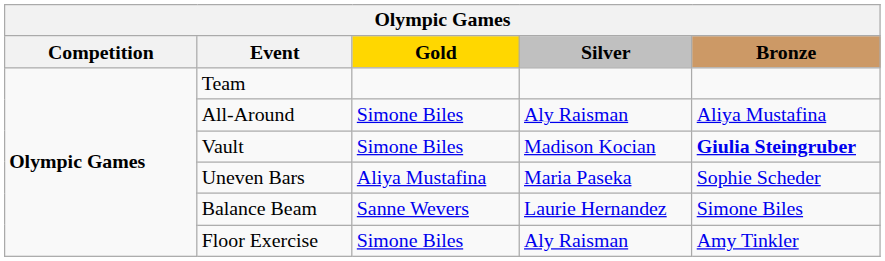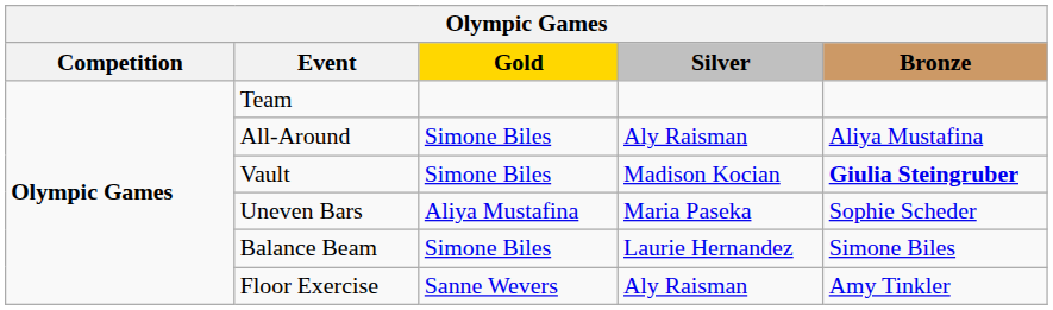Balance Beam | Gold: Sanne Wevers -> Simone Biles
Floor Exercise | Gold: Simone Biles -> Sanne Wevers
